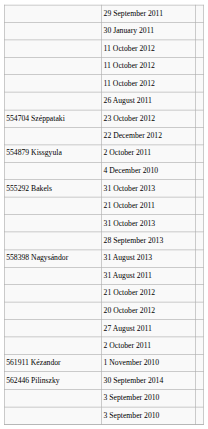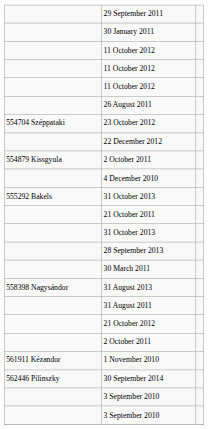+ row: 30 March 2011
- row: 20 October 2012
- row: 27 August 2011
